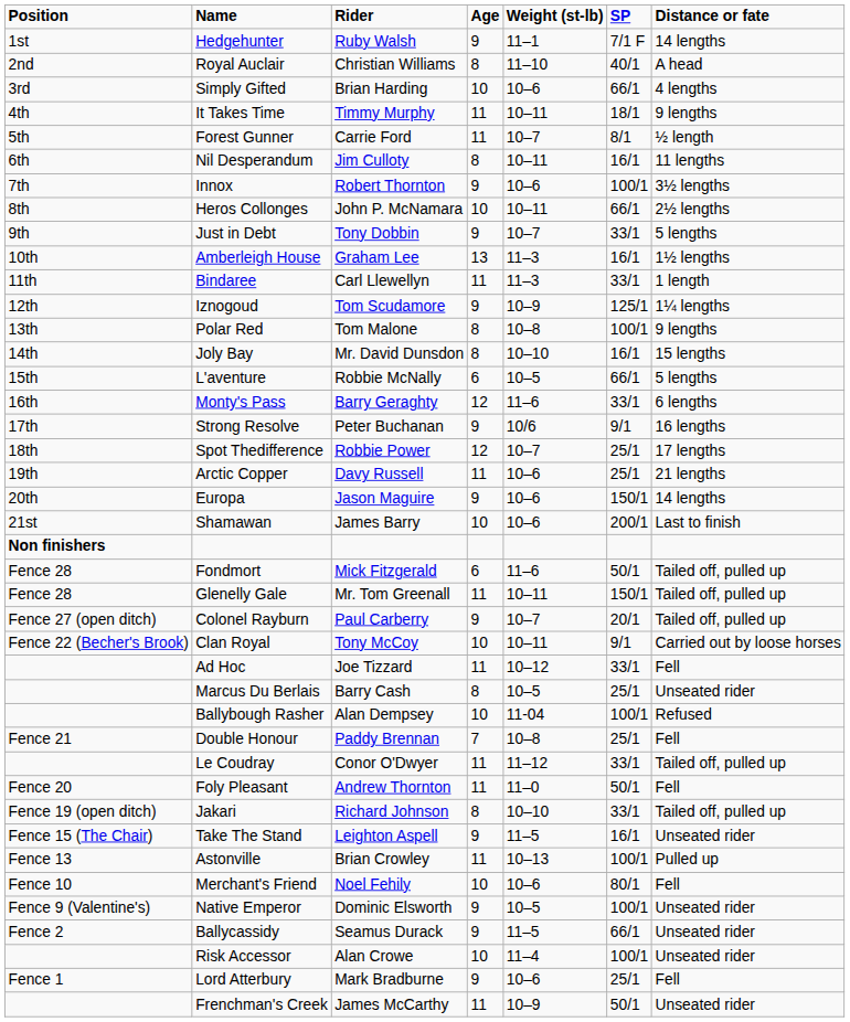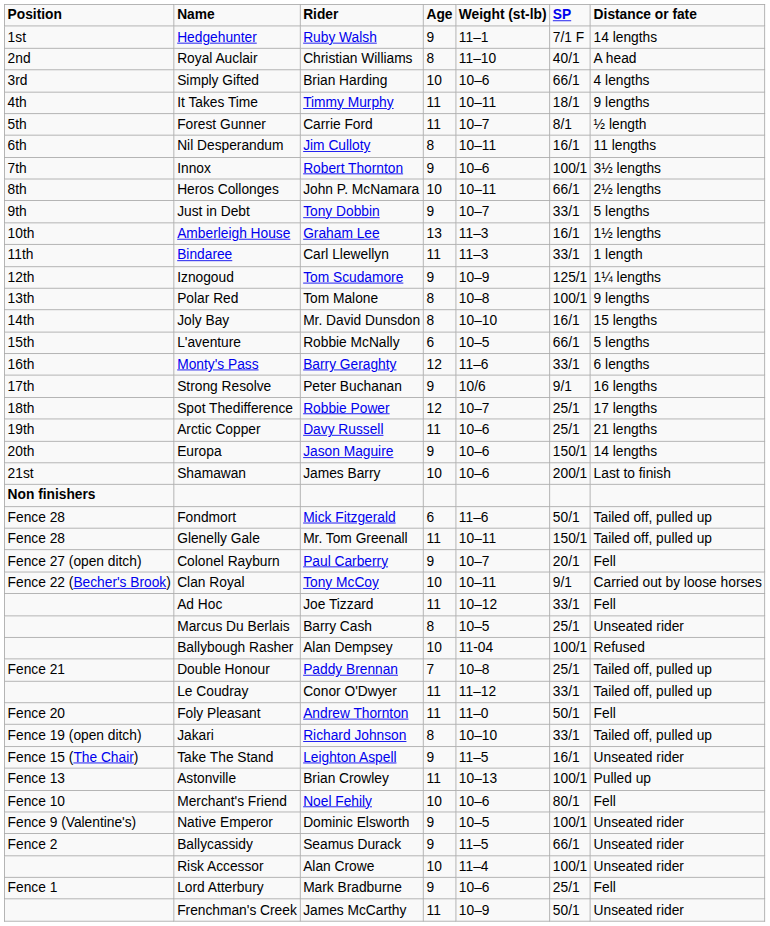Colonel Rayburn | Distance or fate: Tailed off, pulled up -> Fell
Double Honour | Distance or fate: Fell -> Tailed off, pulled up
